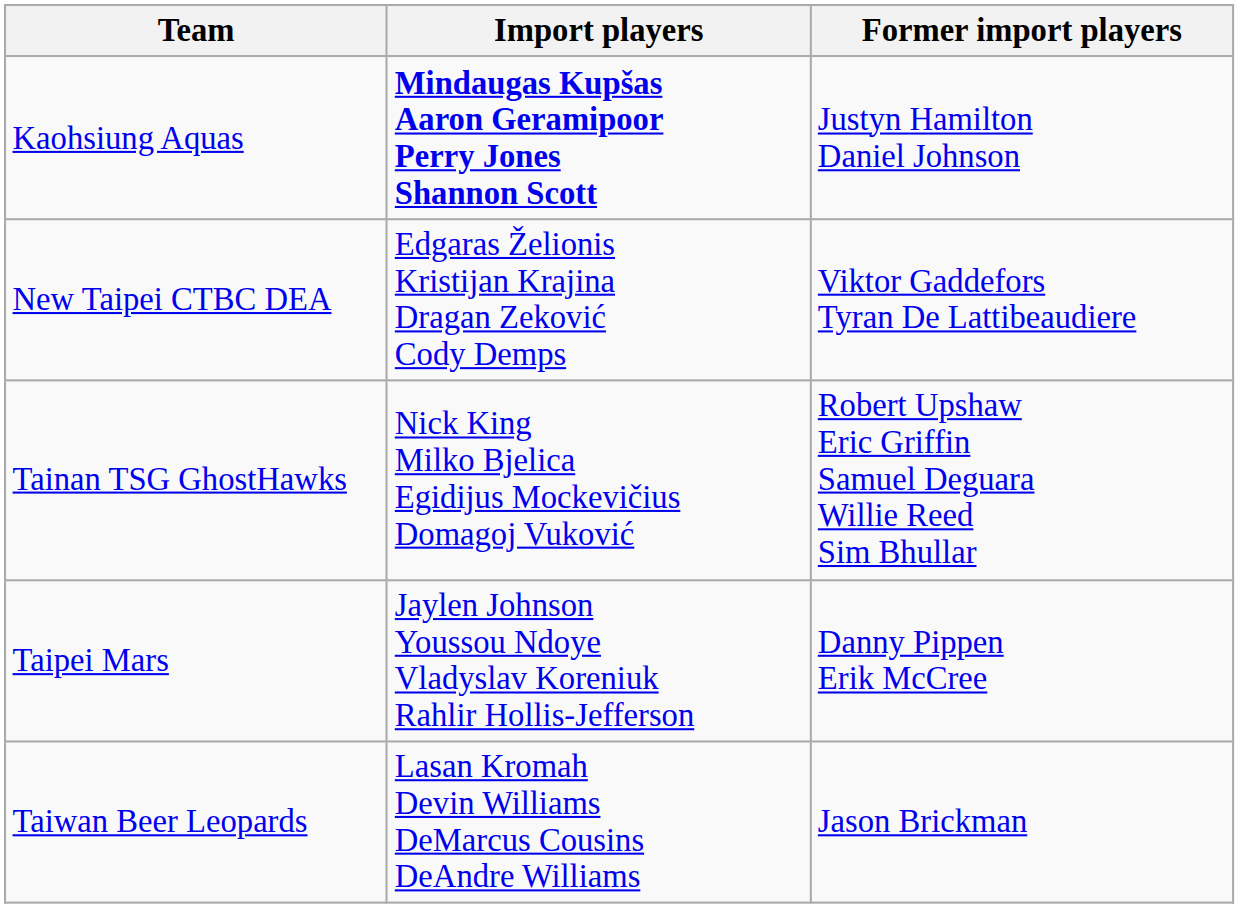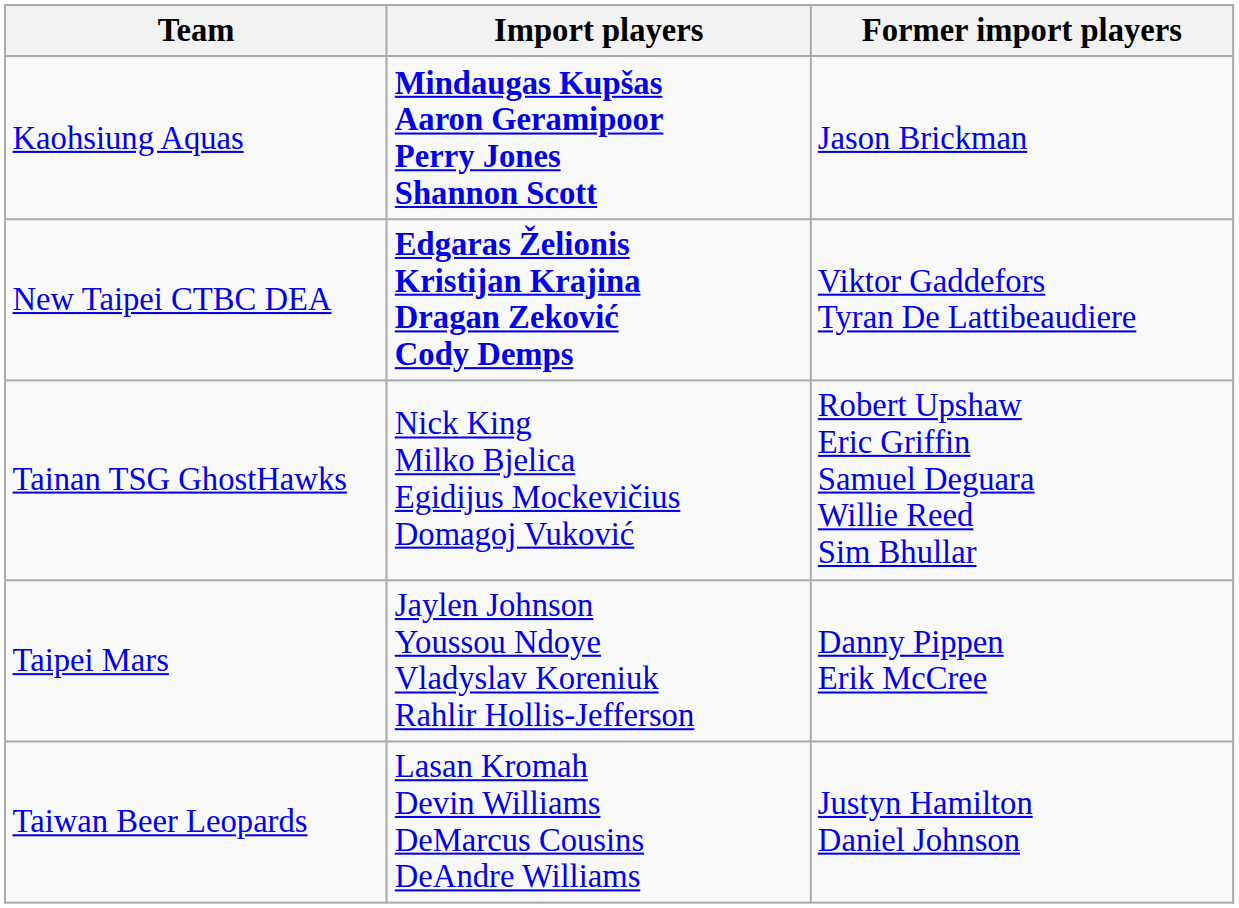Kaohsiung Aquas | Former import players: Justyn Hamilton Daniel Johnson -> Jason Brickman
New Taipei CTBC DEA | Import players: normal -> bold
Taiwan Beer Leopards | Former import players: Jason Brickman -> Justyn Hamilton Daniel Johnson
